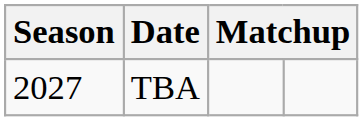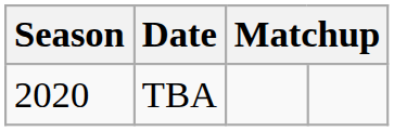TBA | Season: 2027 -> 2020
